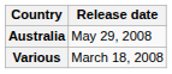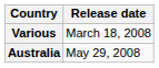rows swapped: Various <-> Australia
